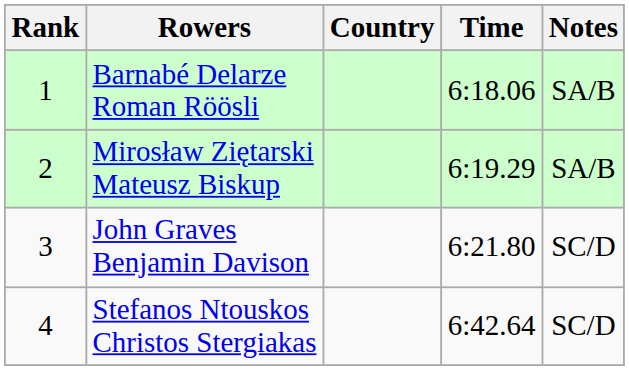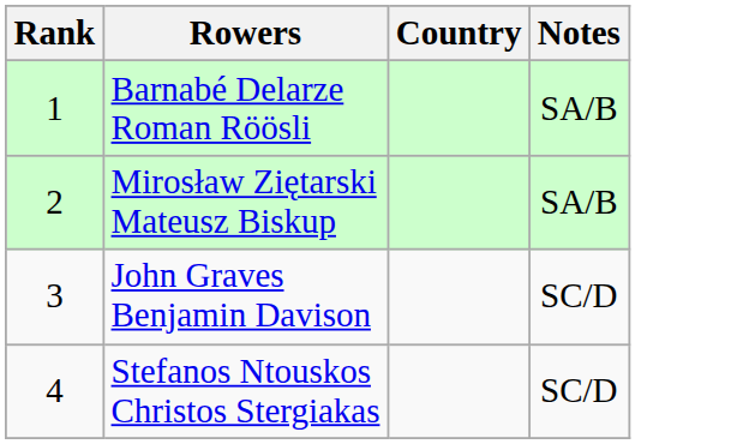- column: Time | 6:18.06 | 6:19.29 | 6:21.80 | 6:42.64
